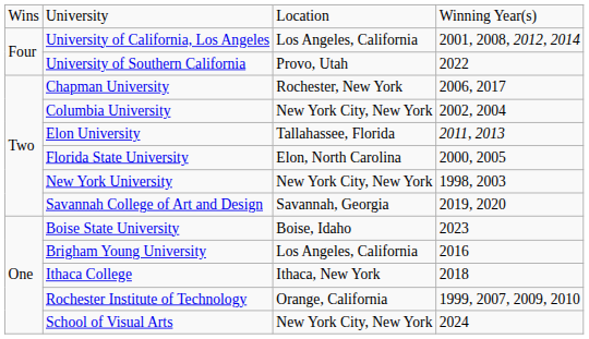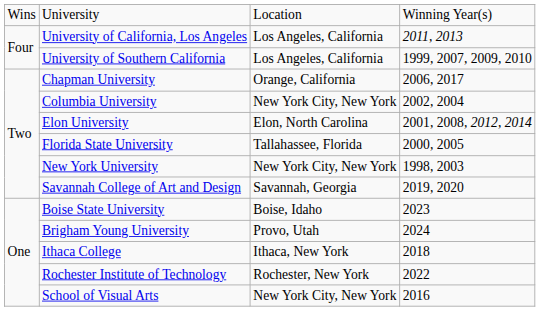University of California, Los Angeles | column 4: 2001, 2008, 2012, 2014 -> 2011, 2013
University of Southern California | column 3: Provo, Utah -> Los Angeles, California
University of Southern California | column 4: 2022 -> 1999, 2007, 2009, 2010
Chapman University | column 3: Rochester, New York -> Orange, California
Elon University | column 3: Tallahassee, Florida -> Elon, North Carolina
Elon University | column 4: 2011, 2013 -> 2001, 2008, 2012, 2014
Florida State University | column 3: Elon, North Carolina -> Tallahassee, Florida
Brigham Young University | column 3: Los Angeles, California -> Provo, Utah
Brigham Young University | column 4: 2016 -> 2024
Rochester Institute of Technology | column 3: Orange, California -> Rochester, New York
Rochester Institute of Technology | column 4: 1999, 2007, 2009, 2010 -> 2022
School of Visual Arts | column 4: 2024 -> 2016
